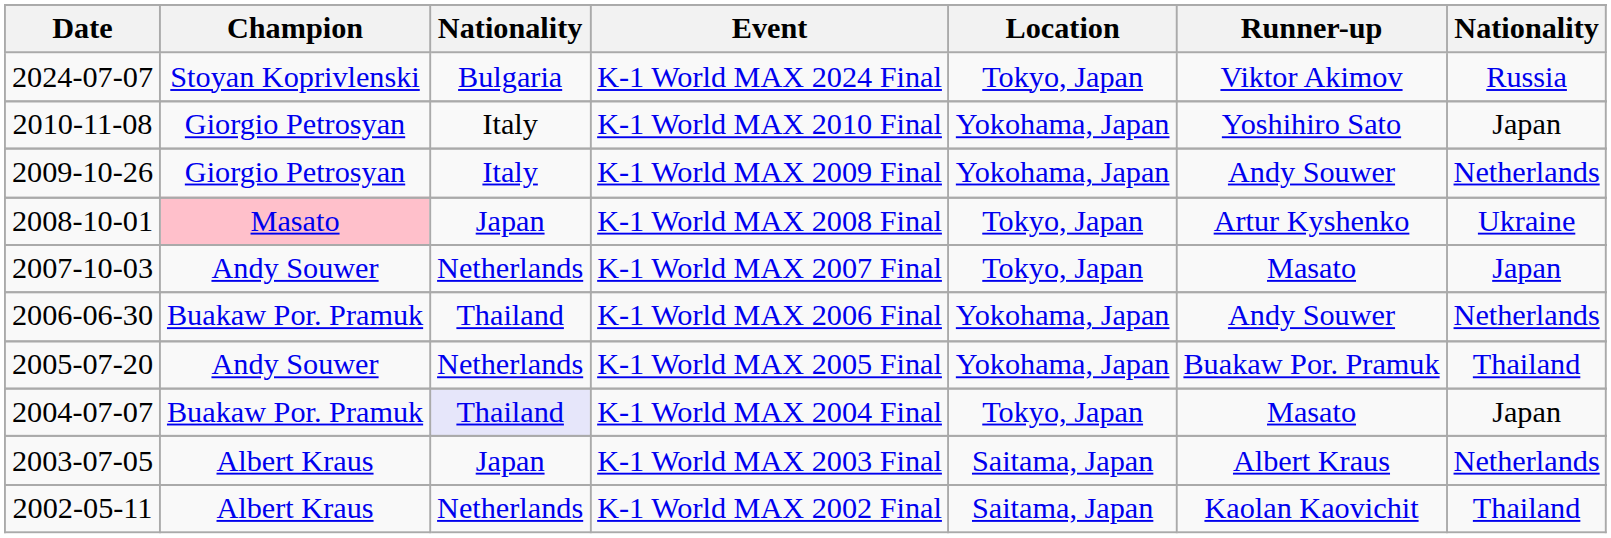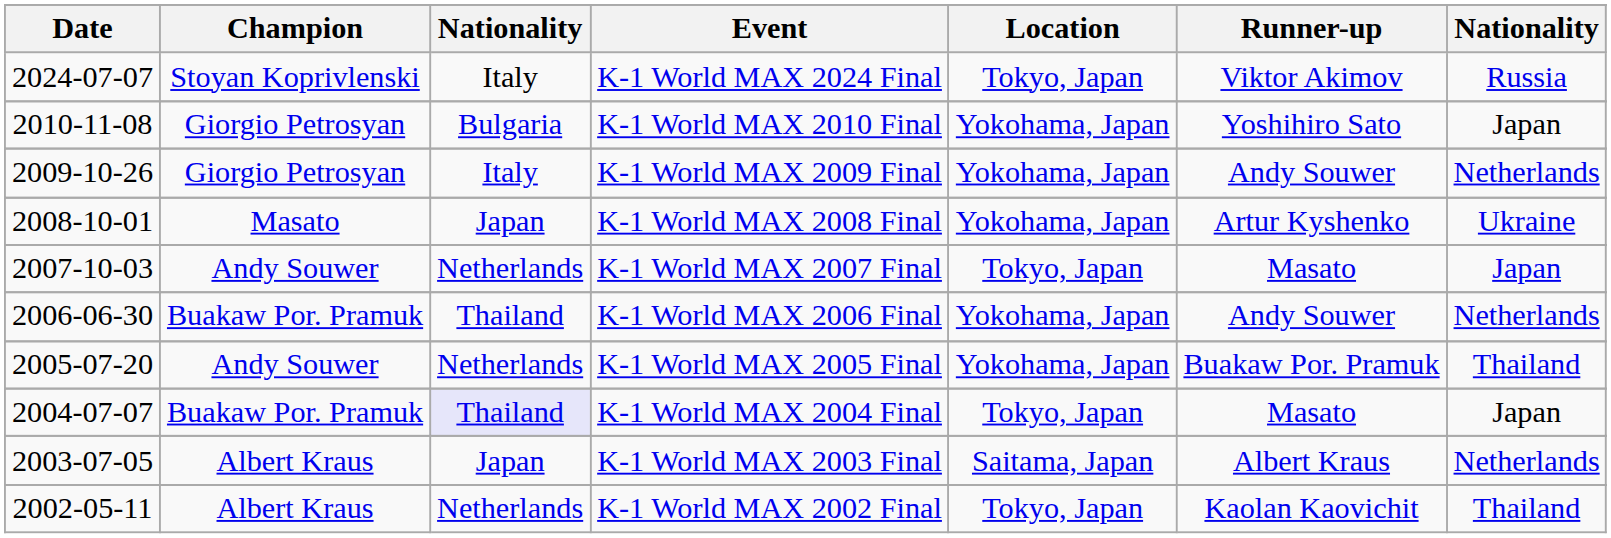K-1 World MAX 2024 Final | column 3: Bulgaria -> Italy
K-1 World MAX 2010 Final | column 3: Italy -> Bulgaria
K-1 World MAX 2008 Final | Champion: pink background -> no background
K-1 World MAX 2008 Final | Location: Tokyo, Japan -> Yokohama, Japan
K-1 World MAX 2002 Final | Location: Saitama, Japan -> Tokyo, Japan
